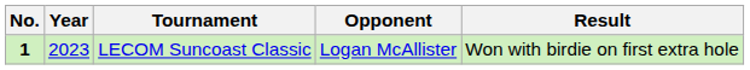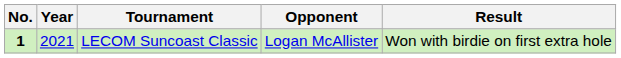LECOM Suncoast Classic | Year: 2023 -> 2021
